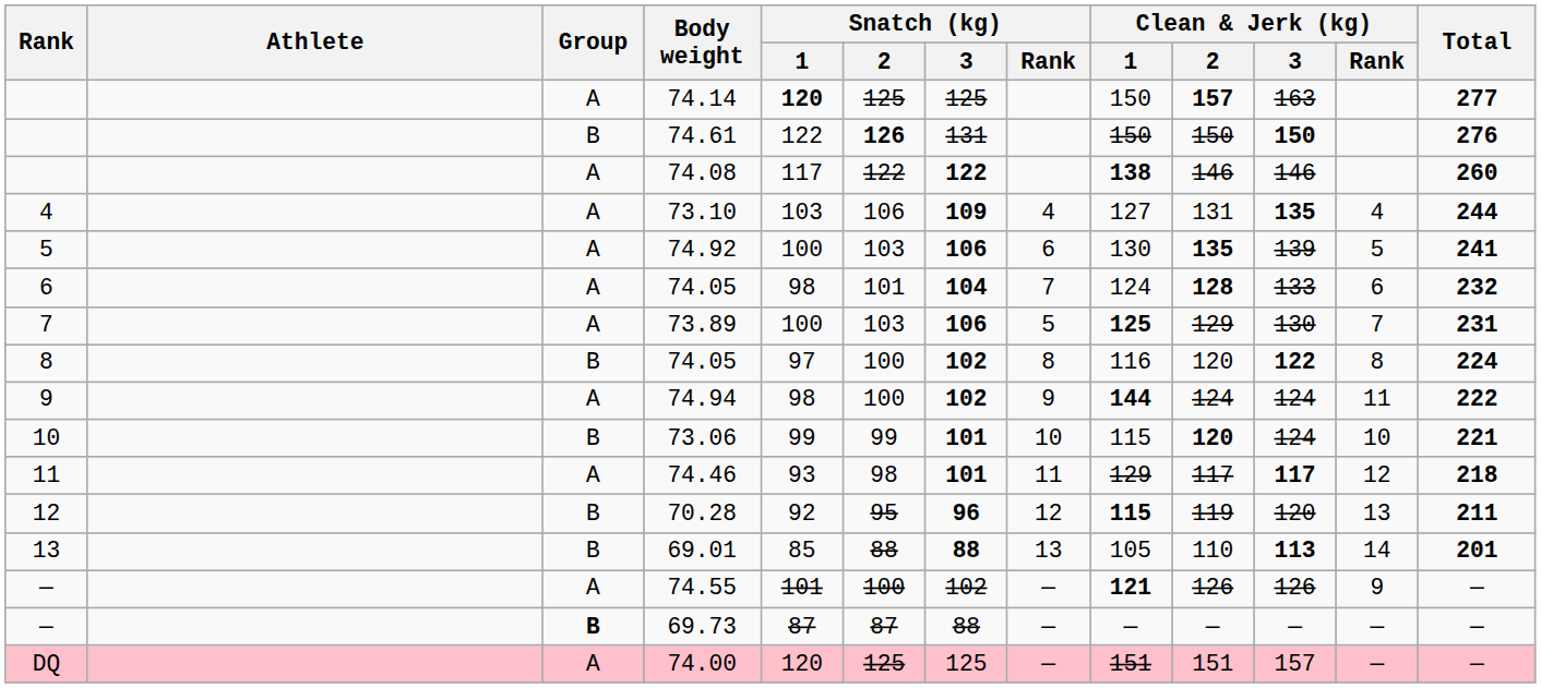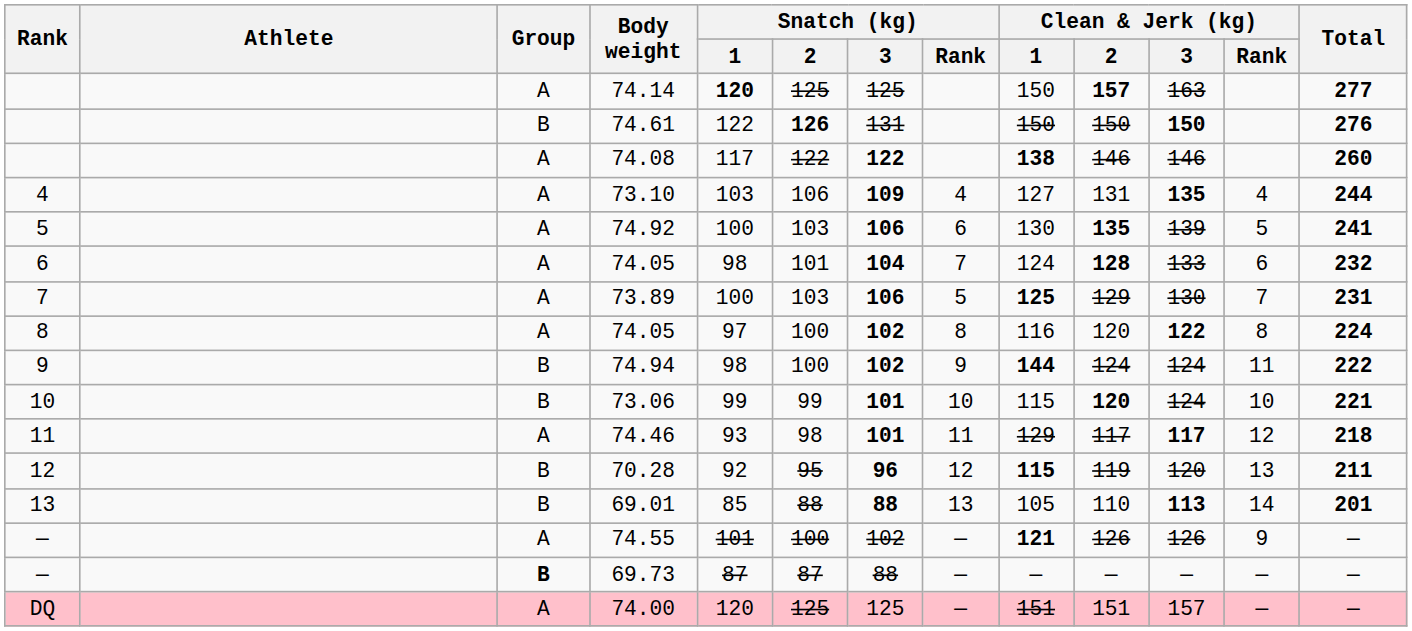8 / 74.05 | Group: B -> A
74.94 | Group: A -> B
